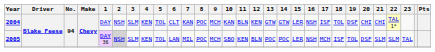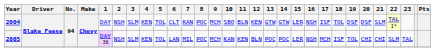2004 | 10: KAN -> SBO
2004 | 20: CHI -> DSF
2004 | 21: CHI -> SLM
2005 | 2: lightgrey background -> no background
2005 | 10: SBO -> KAN
2005 | 20: DSF -> CHI
2005 | 21: SLM -> CHI
